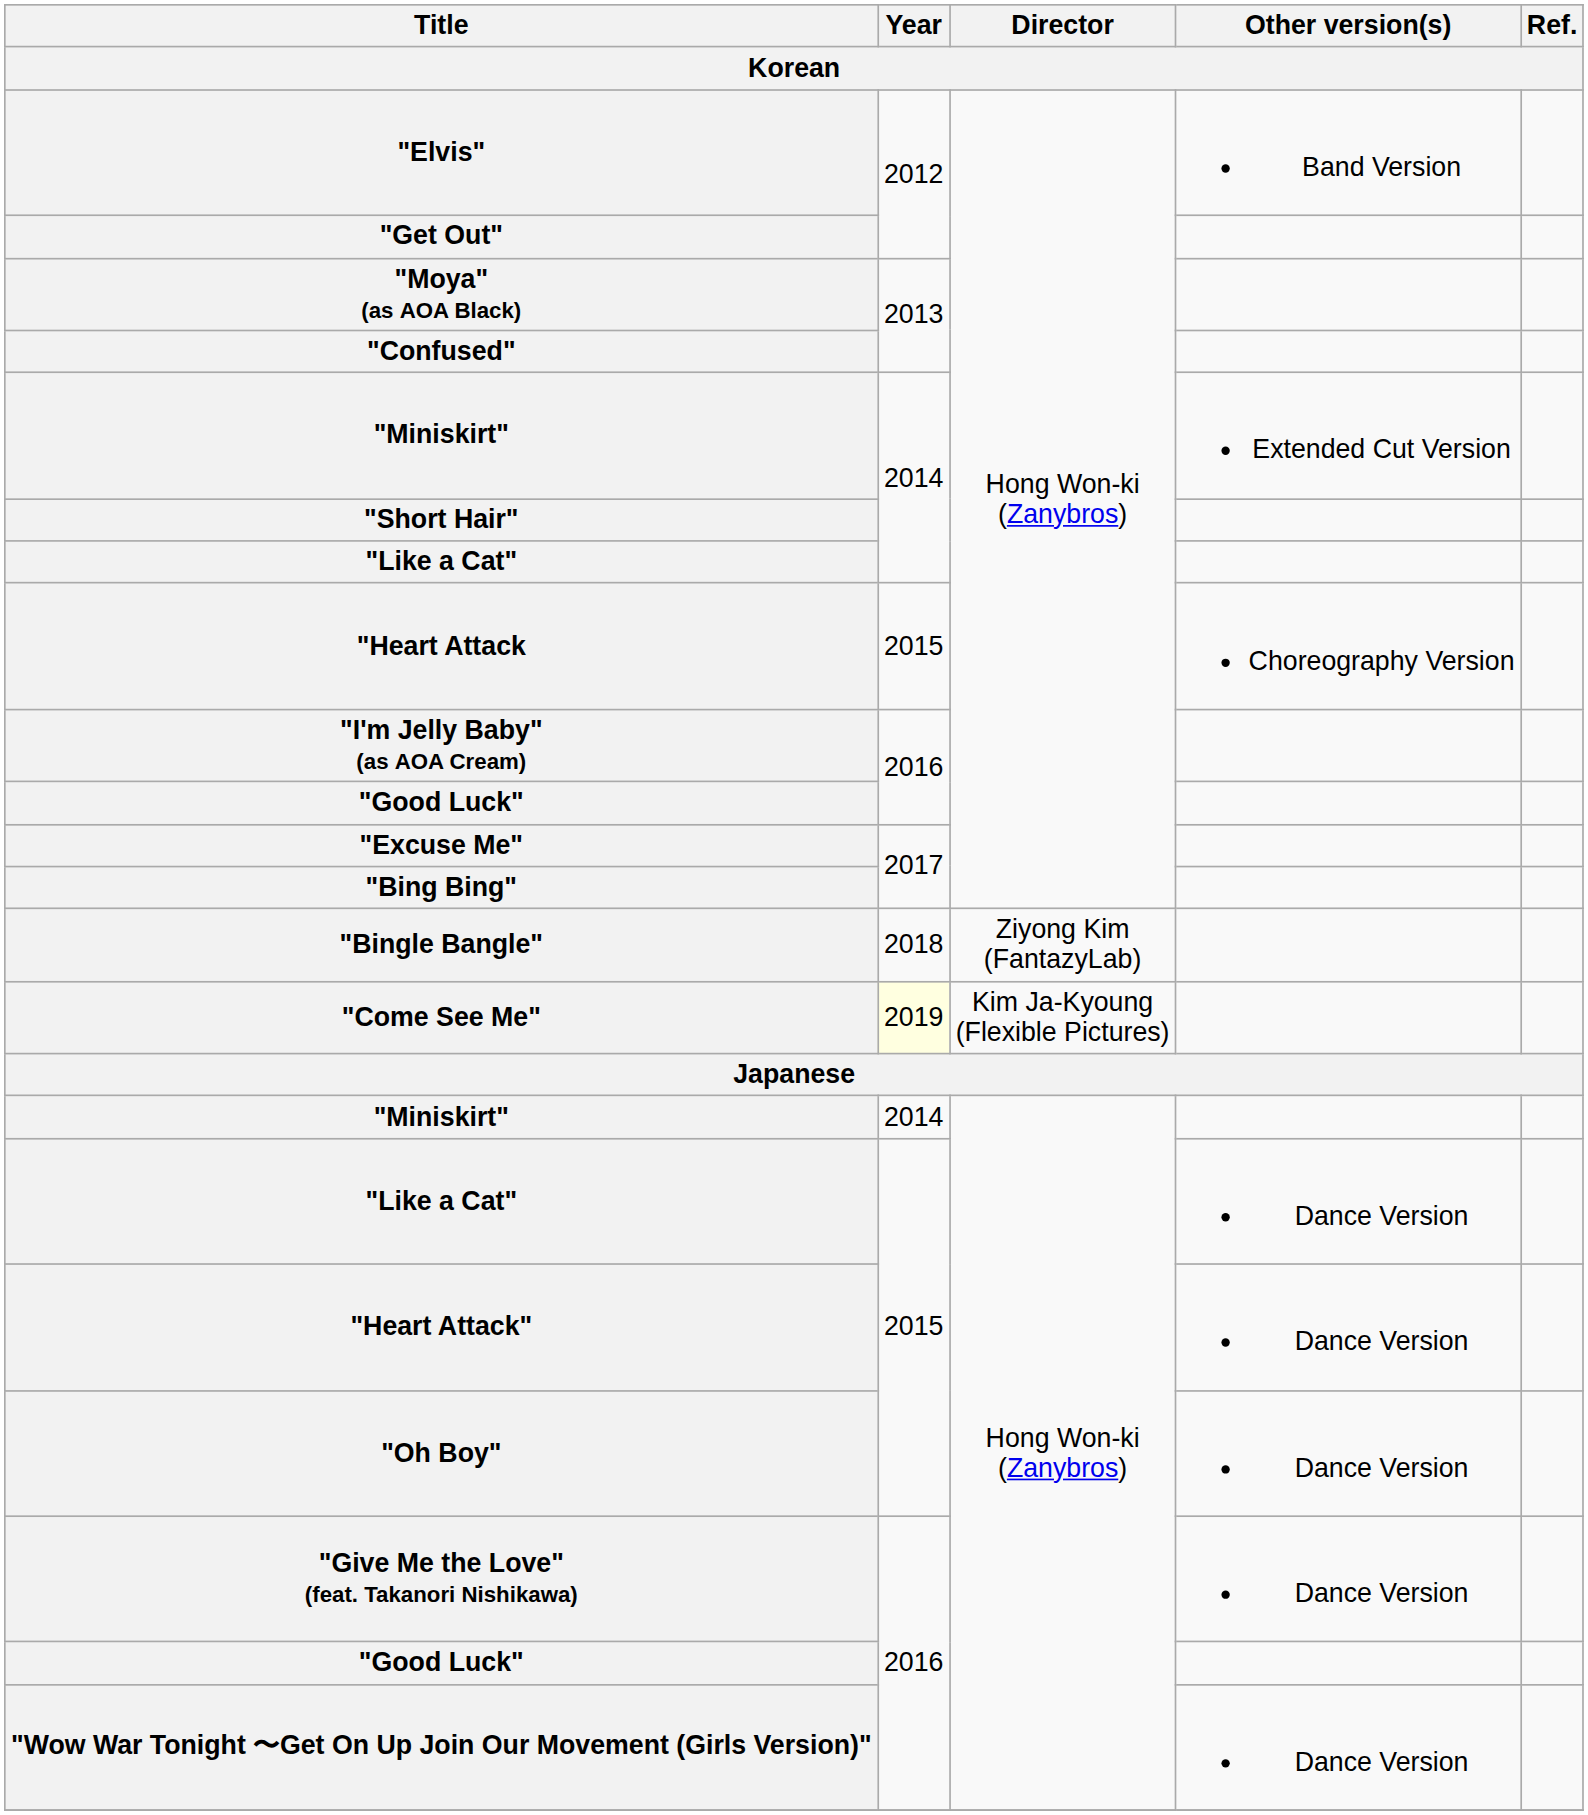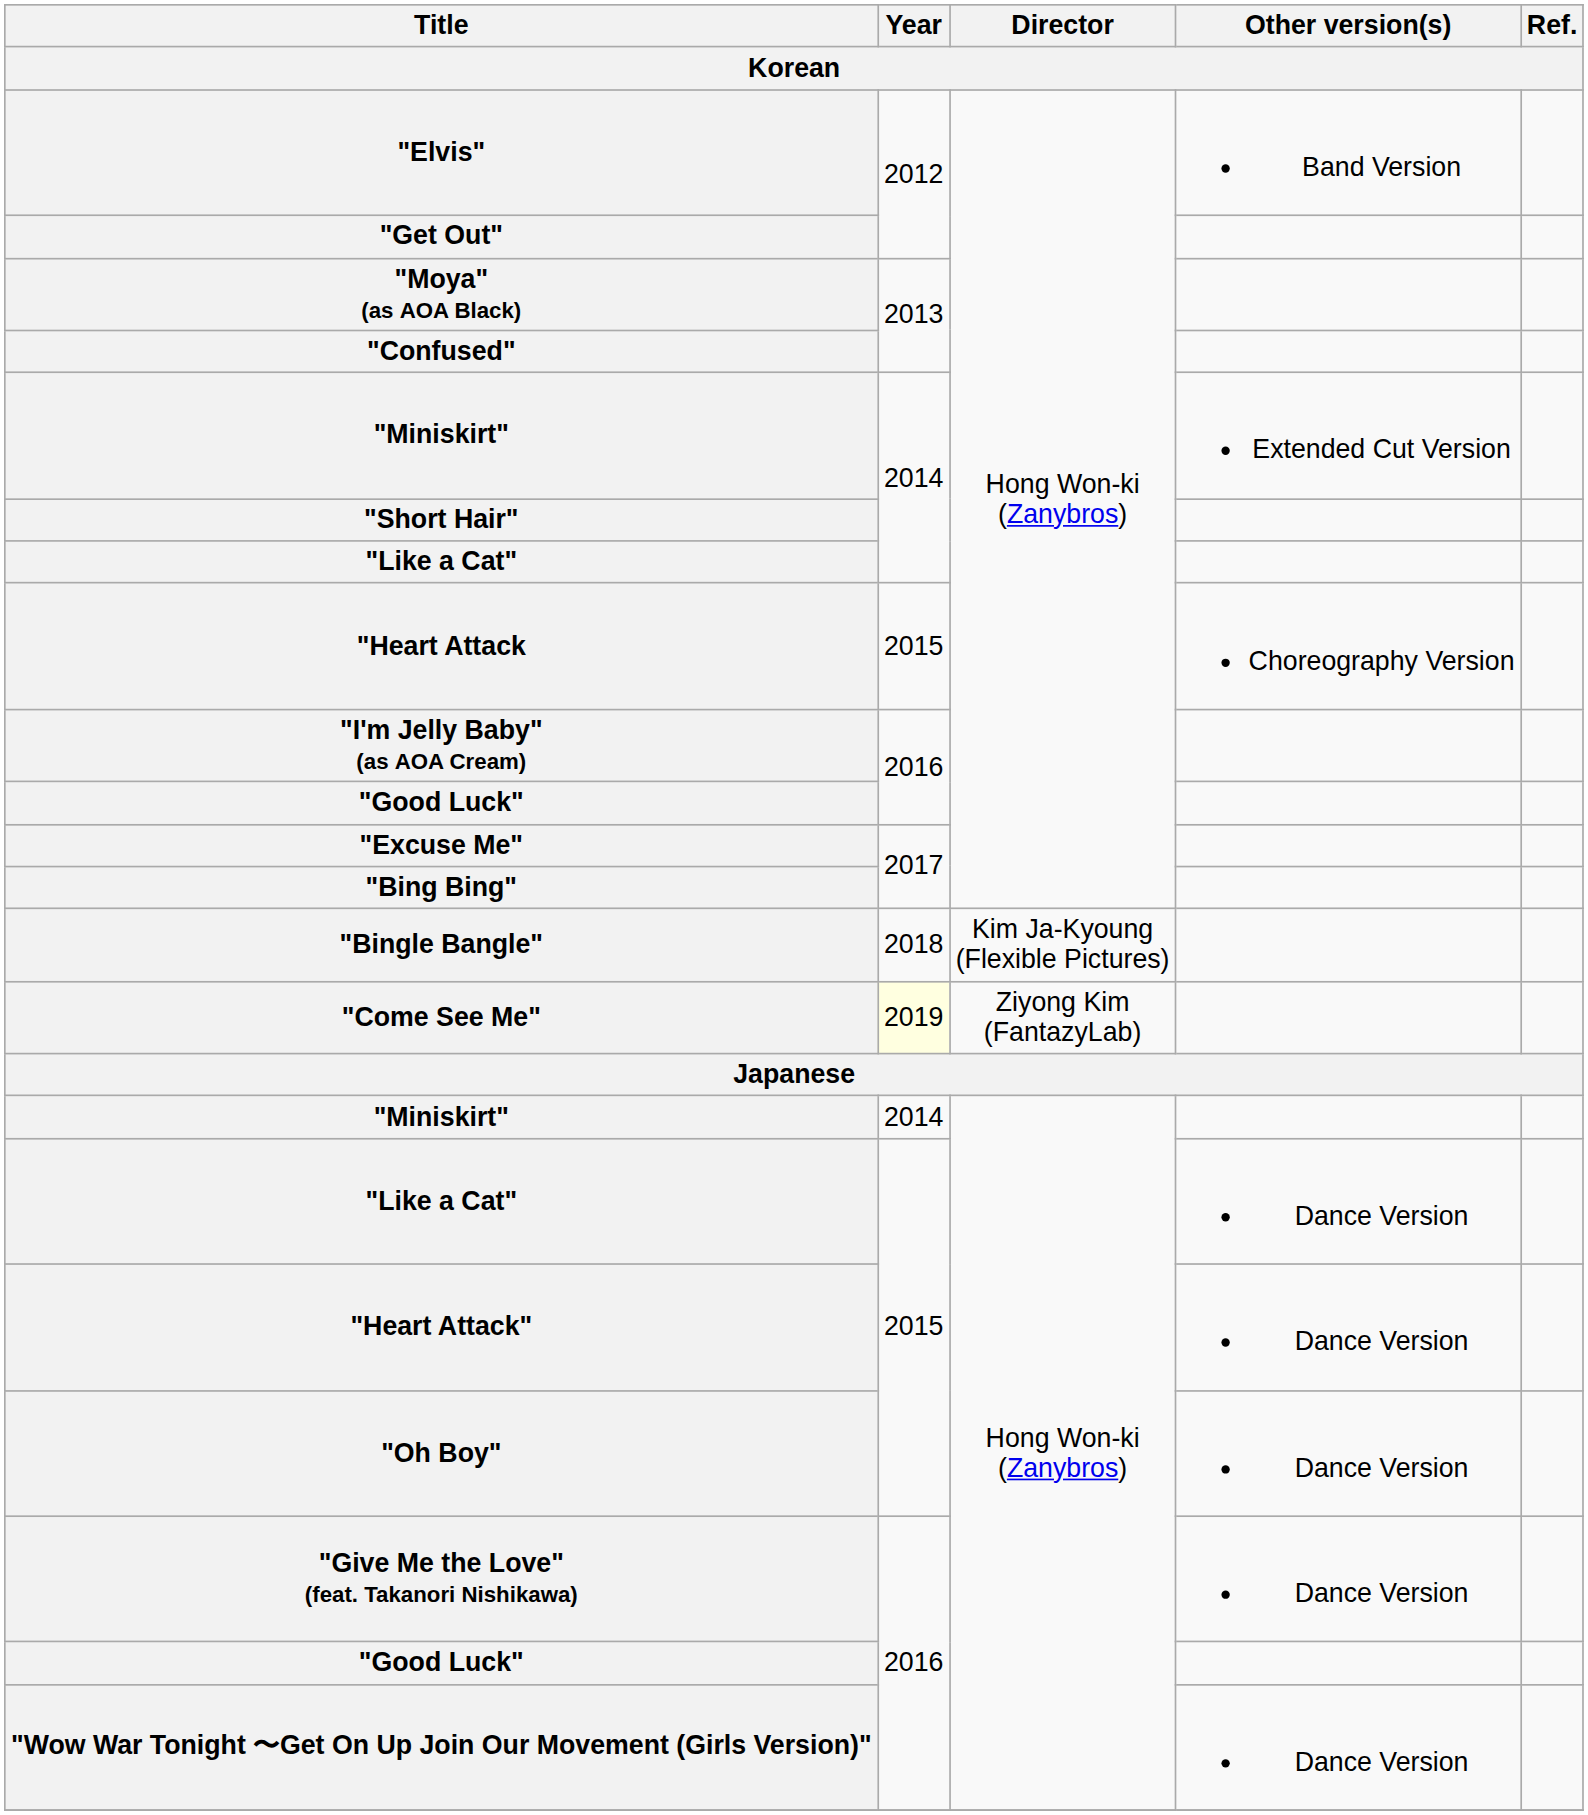"Bingle Bangle" | Director: Ziyong Kim (FantazyLab) -> Kim Ja-Kyoung (Flexible Pictures)
"Come See Me" | Director: Kim Ja-Kyoung (Flexible Pictures) -> Ziyong Kim (FantazyLab)
